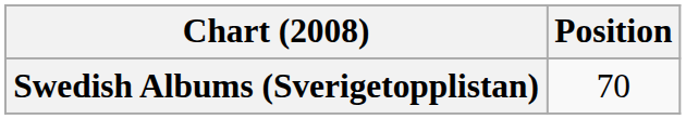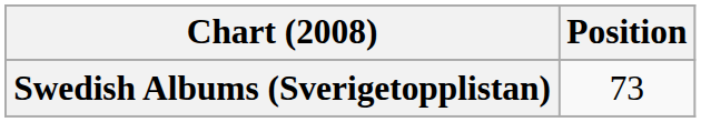Swedish Albums (Sverigetopplistan) | Position: 70 -> 73
